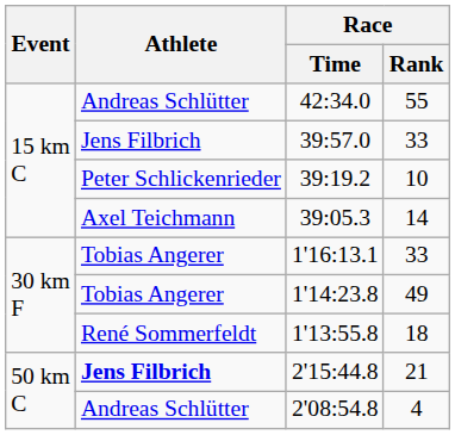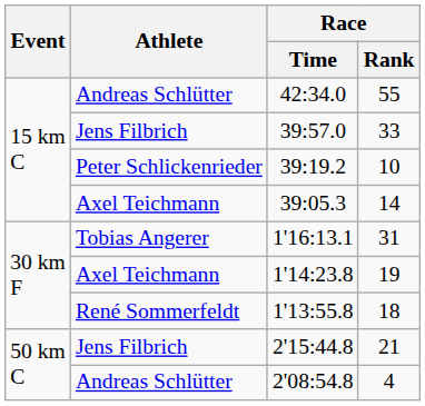1'16:13.1 | Race / Rank: 33 -> 31
1'14:23.8 | Athlete: Tobias Angerer -> Axel Teichmann
1'14:23.8 | Race / Rank: 49 -> 19
2'15:44.8 | Athlete: bold -> normal
